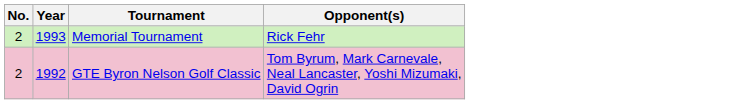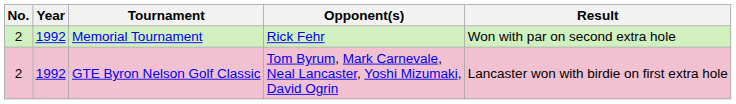+ column: Result | Won with par on second extra hole | Lancaster won with birdie on first extra hole
Memorial Tournament | Year: 1993 -> 1992
